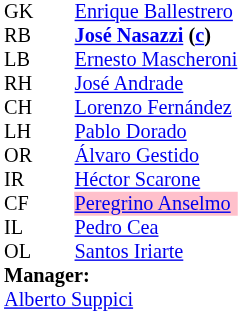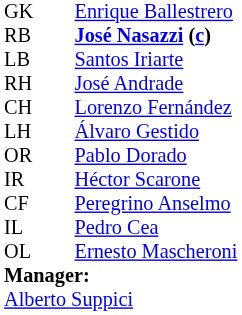LB | column 3: Ernesto Mascheroni -> Santos Iriarte
LH | column 3: Pablo Dorado -> Álvaro Gestido
OR | column 3: Álvaro Gestido -> Pablo Dorado
CF | column 3: pink background -> no background
OL | column 3: Santos Iriarte -> Ernesto Mascheroni
